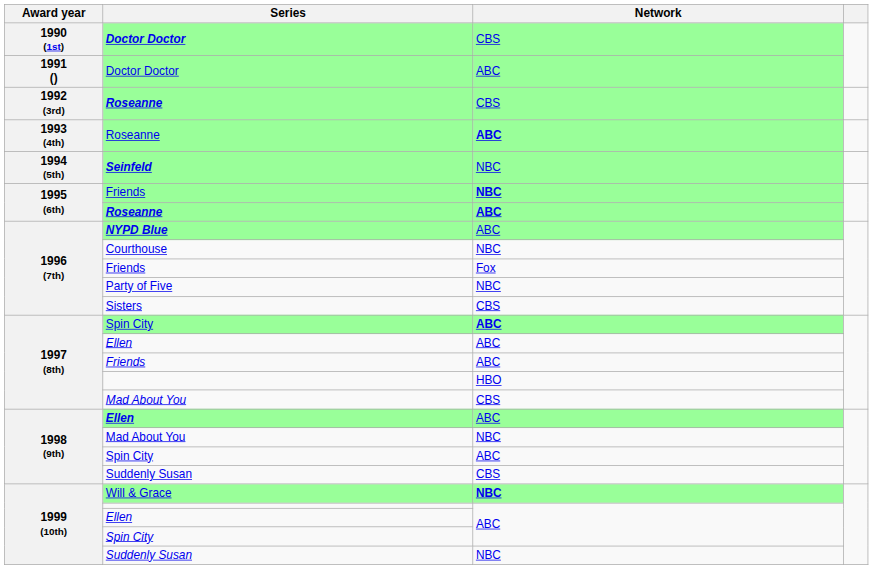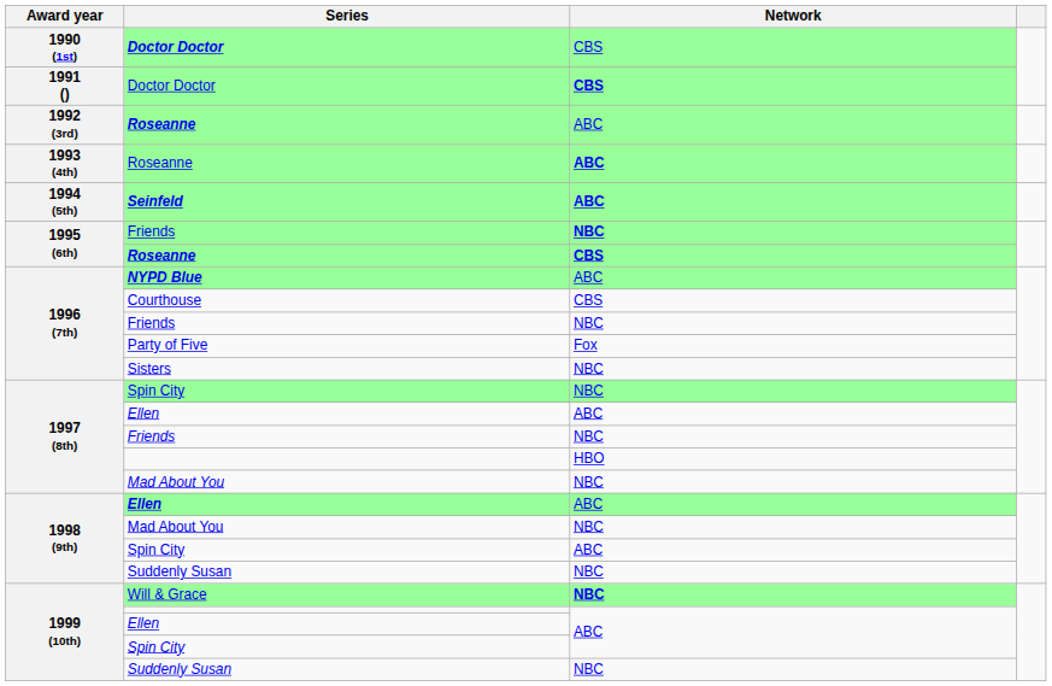1991 () / Doctor Doctor | Network: ABC -> CBS
1992 (3rd) / Roseanne | Network: CBS -> ABC
Seinfeld | Network: NBC -> ABC
1995 (6th) / Roseanne | Network: ABC -> CBS
Courthouse | Network: NBC -> CBS
1996 (7th) / Friends | Network: Fox -> NBC
Party of Five | Network: NBC -> Fox
Sisters | Network: CBS -> NBC
1997 (8th) / Spin City | Network: ABC -> NBC
1997 (8th) / Friends | Network: ABC -> NBC
1997 (8th) / Mad About You | Network: CBS -> NBC
1998 (9th) / Suddenly Susan | Network: CBS -> NBC
